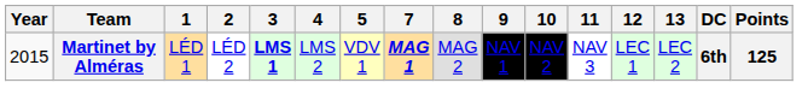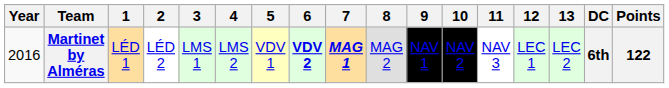+ column: 6 | VDV 2
Martinet by Alméras | Year: 2015 -> 2016
Martinet by Alméras | 3: bold -> normal
Martinet by Alméras | Points: 125 -> 122
